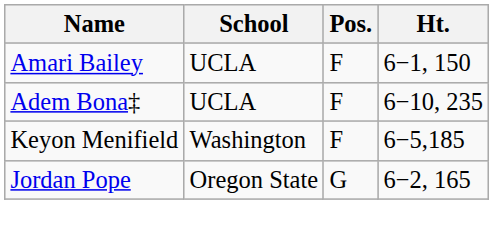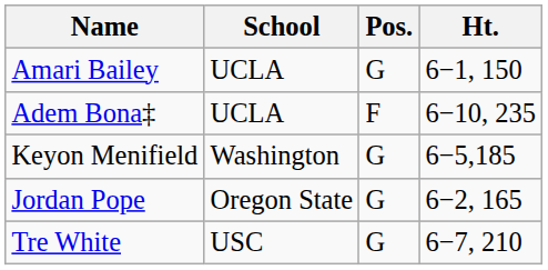Amari Bailey | Pos.: F -> G
Keyon Menifield | Pos.: F -> G
+ row: Tre White | USC | G | 6−7, 210
